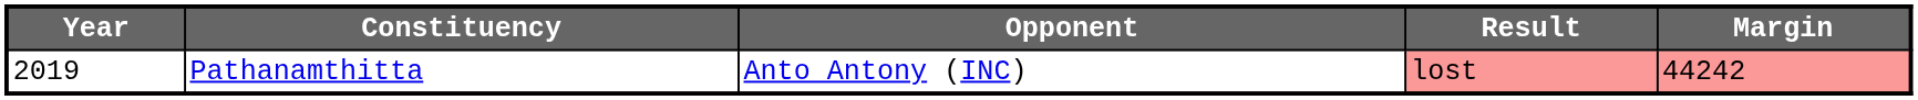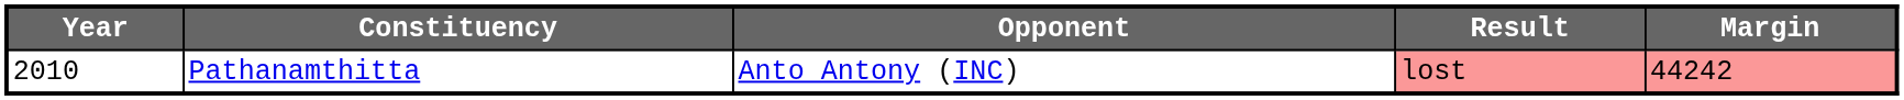Pathanamthitta | Year: 2019 -> 2010
